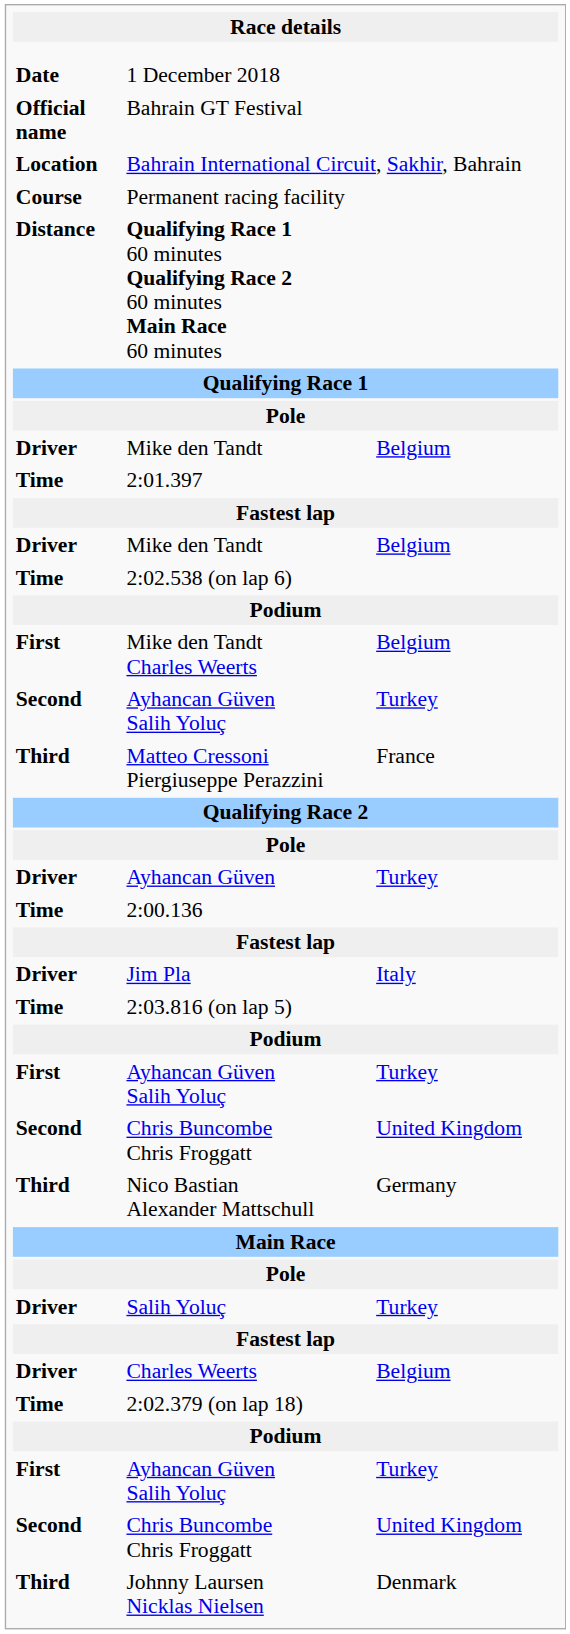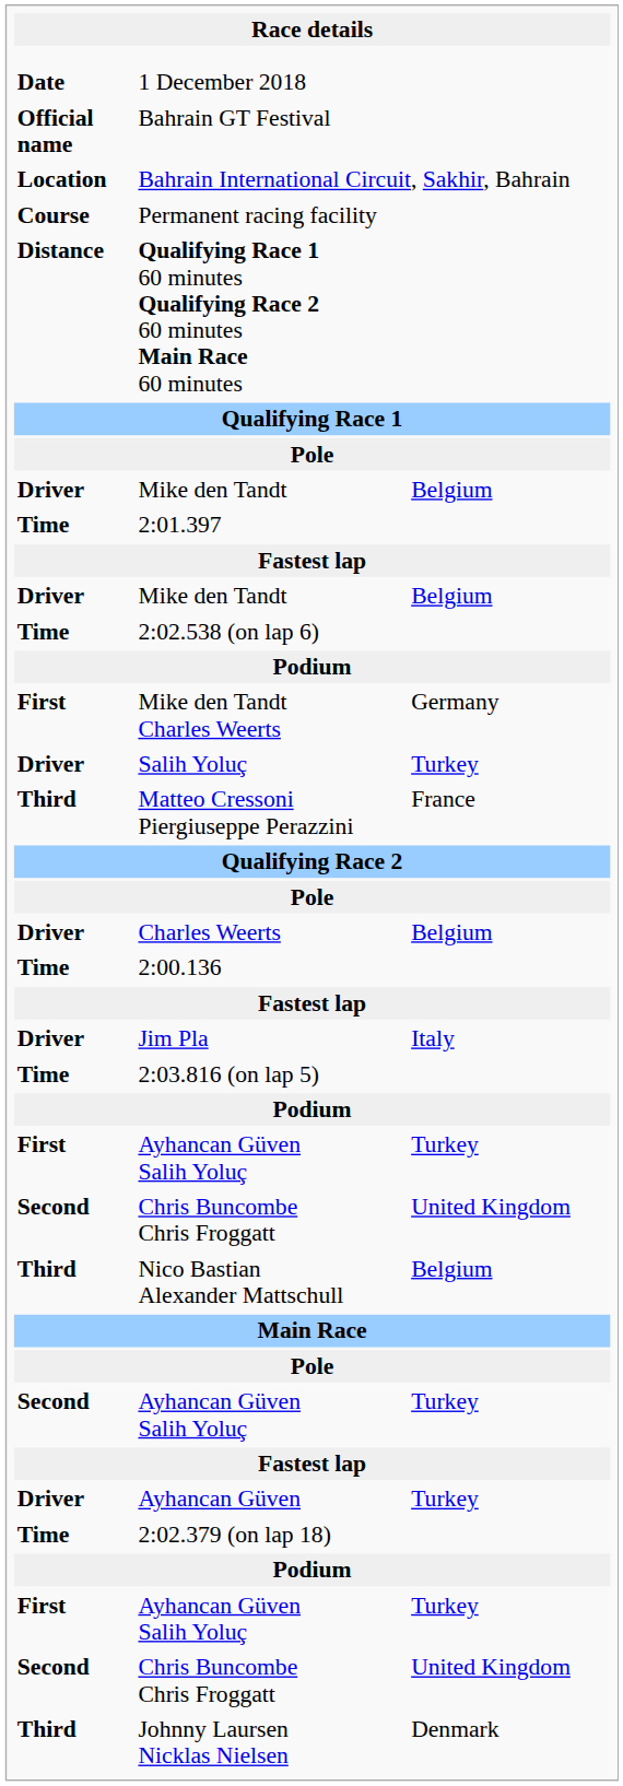Mike den Tandt Charles Weerts | column 3: Belgium -> Germany
rows swapped: Second / Ayhancan Güven Salih Yoluç <-> Salih Yoluç
rows swapped: Charles Weerts <-> Ayhancan Güven
Nico Bastian Alexander Mattschull | column 3: Germany -> Belgium
